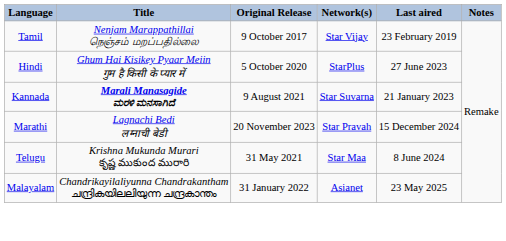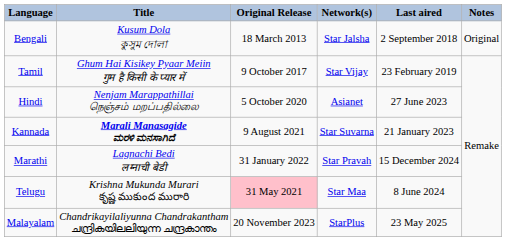+ row: Bengali | Kusum Dola কুসুম দোলা | 18 March 2013 | Star Jalsha | 2 September 2018 | Original
Tamil | Title: Nenjam Marappathillai நெஞ்சம் மறப்பதில்லை -> Ghum Hai Kisikey Pyaar Meiin गुम है किसी के प्यार में
Hindi | Title: Ghum Hai Kisikey Pyaar Meiin गुम है किसी के प्यार में -> Nenjam Marappathillai நெஞ்சம் மறப்பதில்லை
Hindi | Network(s): StarPlus -> Asianet
Marathi | Original Release: 20 November 2023 -> 31 January 2022
Telugu | Original Release: no background -> pink background
Malayalam | Original Release: 31 January 2022 -> 20 November 2023
Malayalam | Network(s): Asianet -> StarPlus
